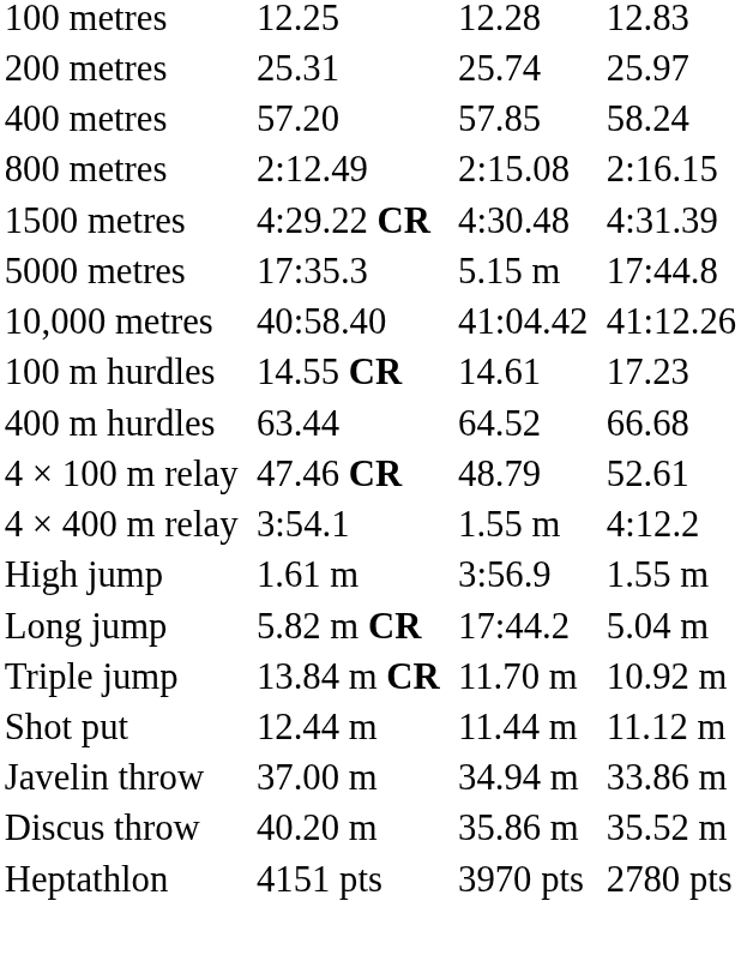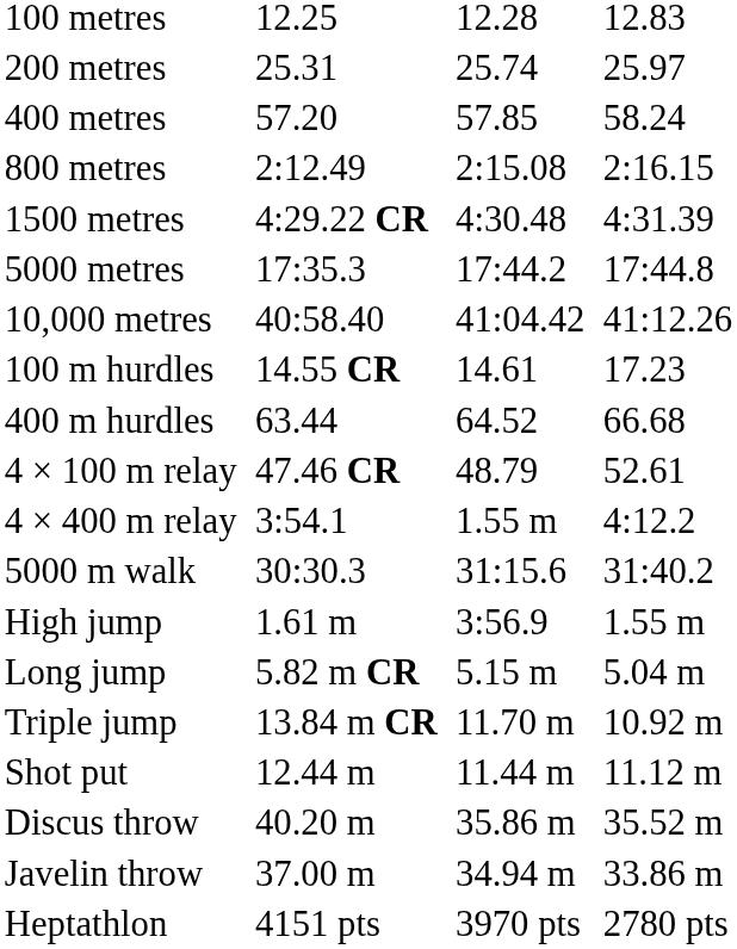5000 metres | column 5: 5.15 m -> 17:44.2
+ row: 5000 m walk | 30:30.3 | 31:15.6 | 31:40.2
Long jump | column 5: 17:44.2 -> 5.15 m
rows swapped: Discus throw <-> Javelin throw
